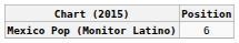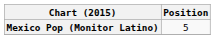Mexico Pop (Monitor Latino) | Position: 6 -> 5
